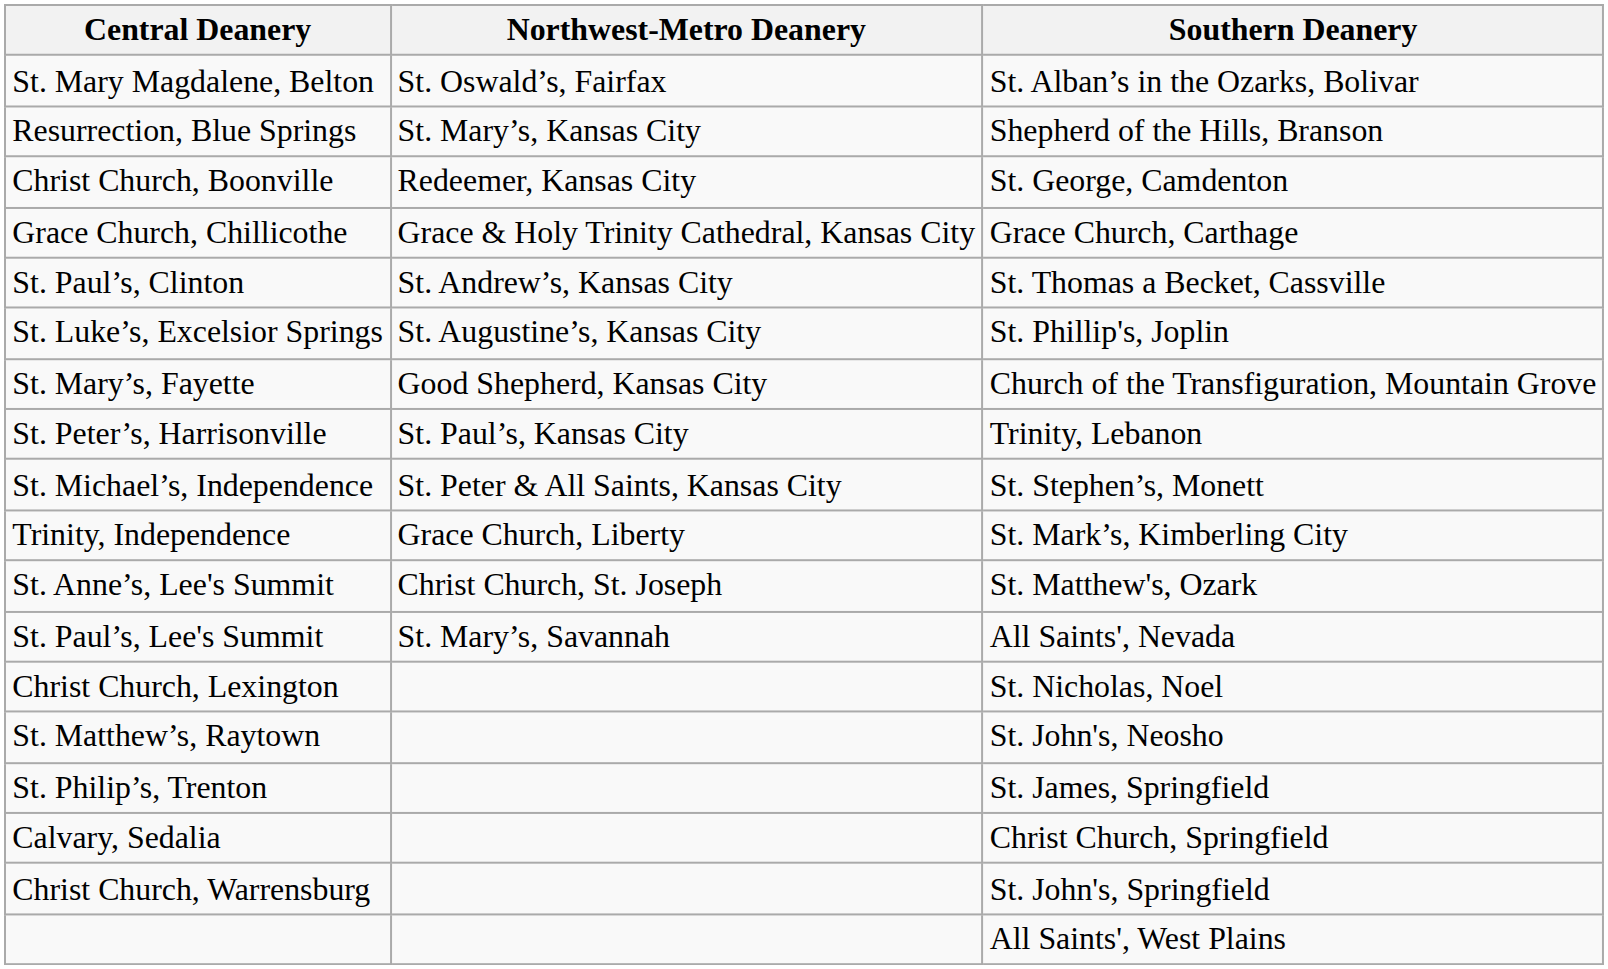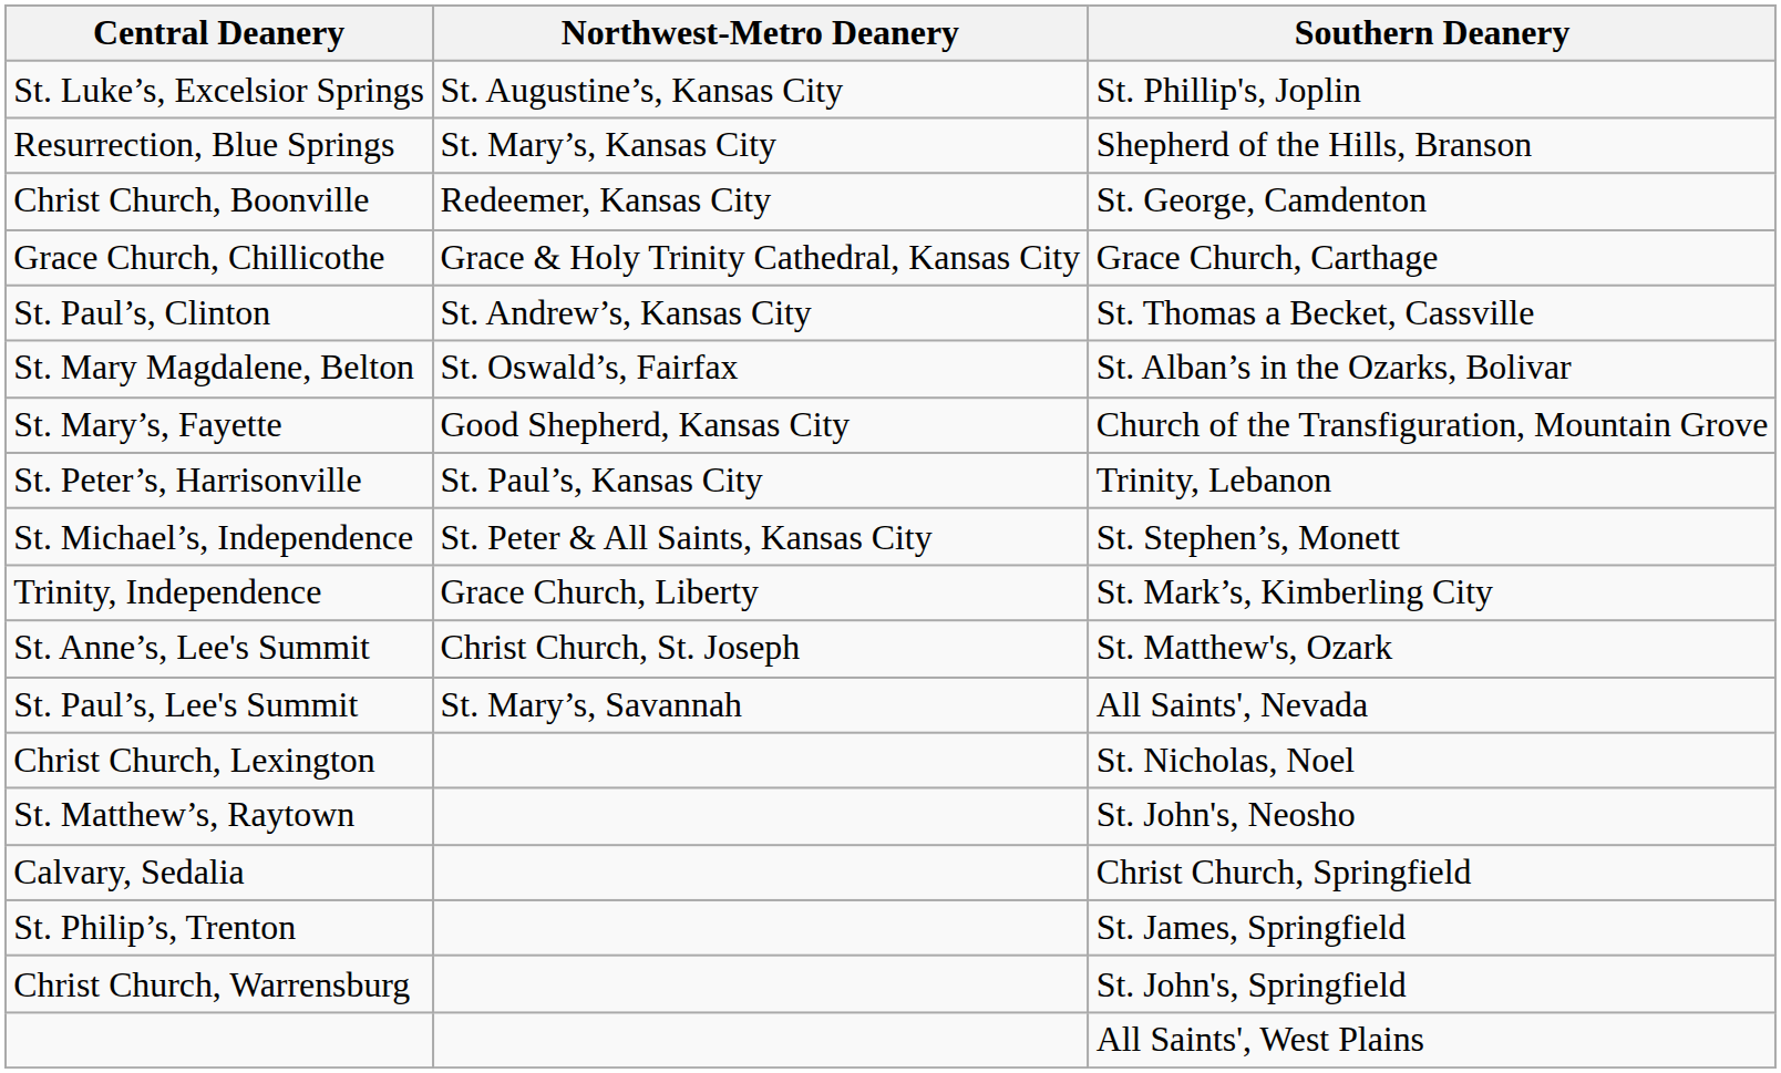rows swapped: St. Mary Magdalene, Belton <-> St. Luke’s, Excelsior Springs
rows swapped: Calvary, Sedalia <-> St. Philip’s, Trenton
